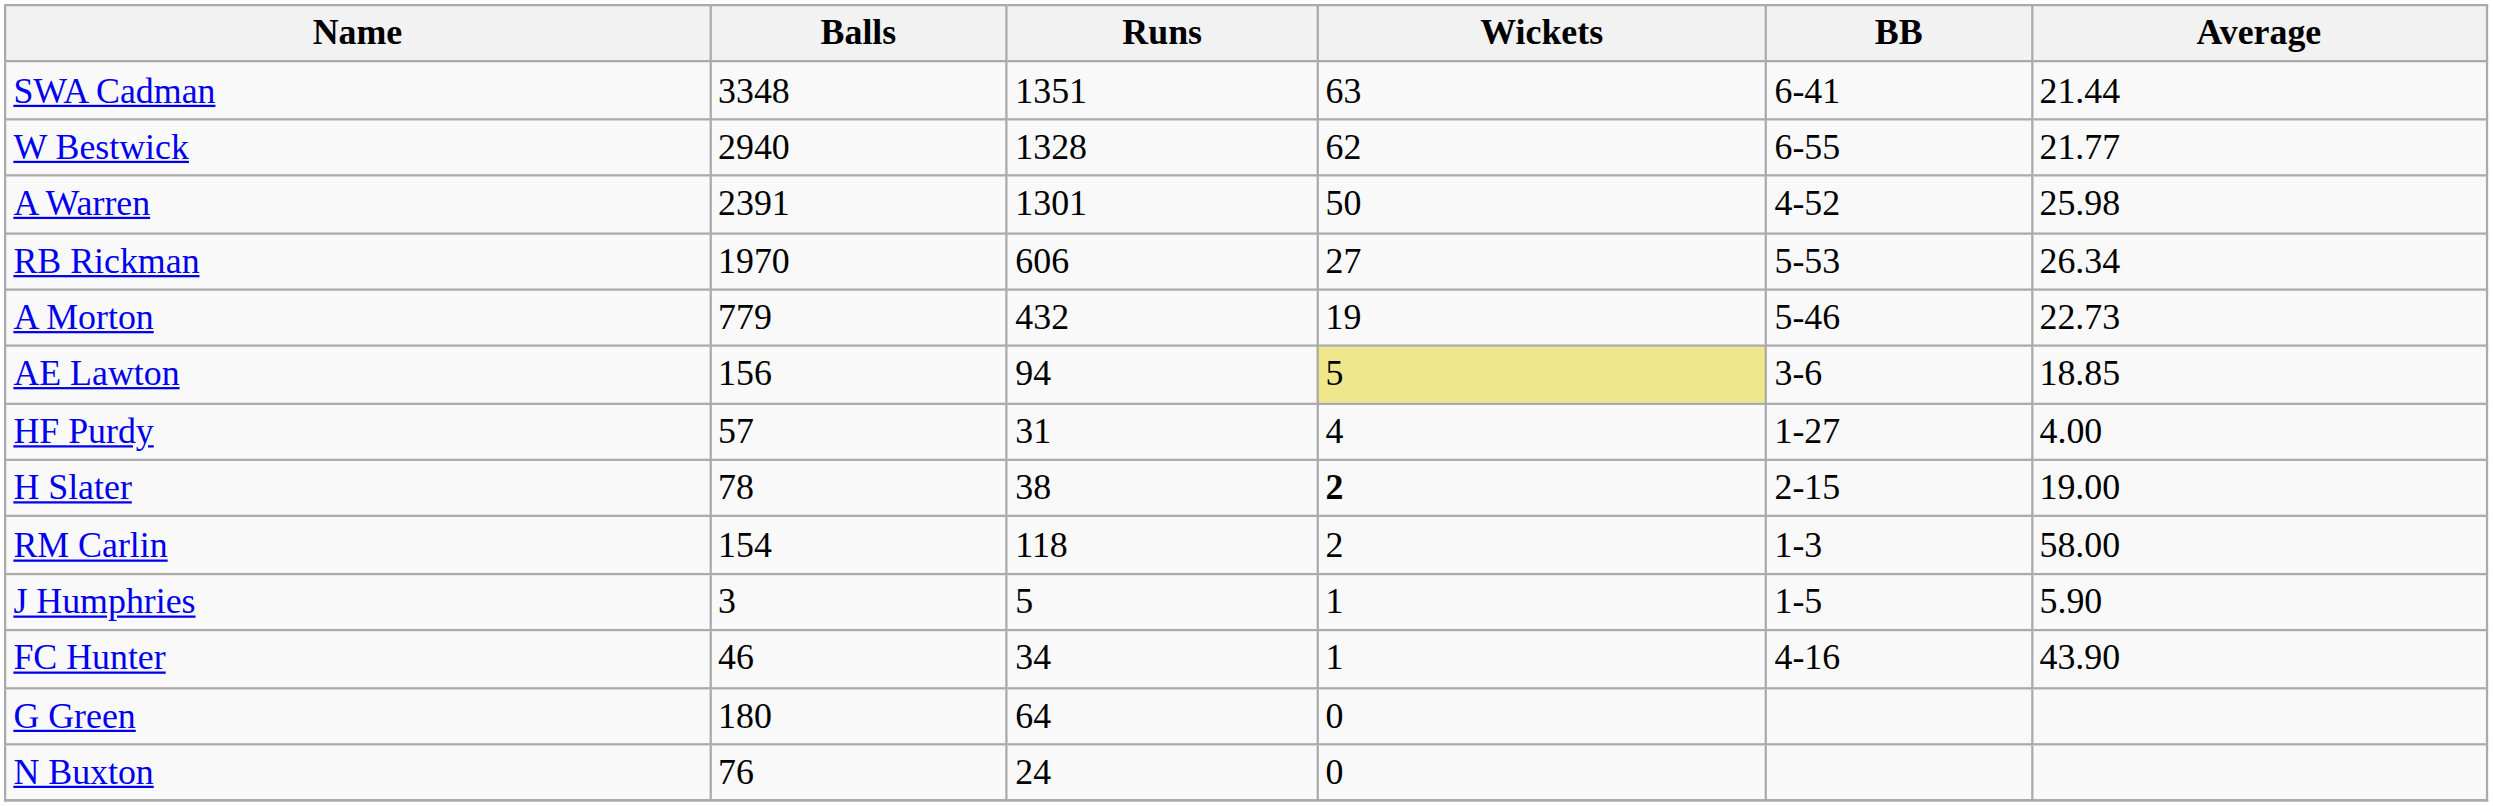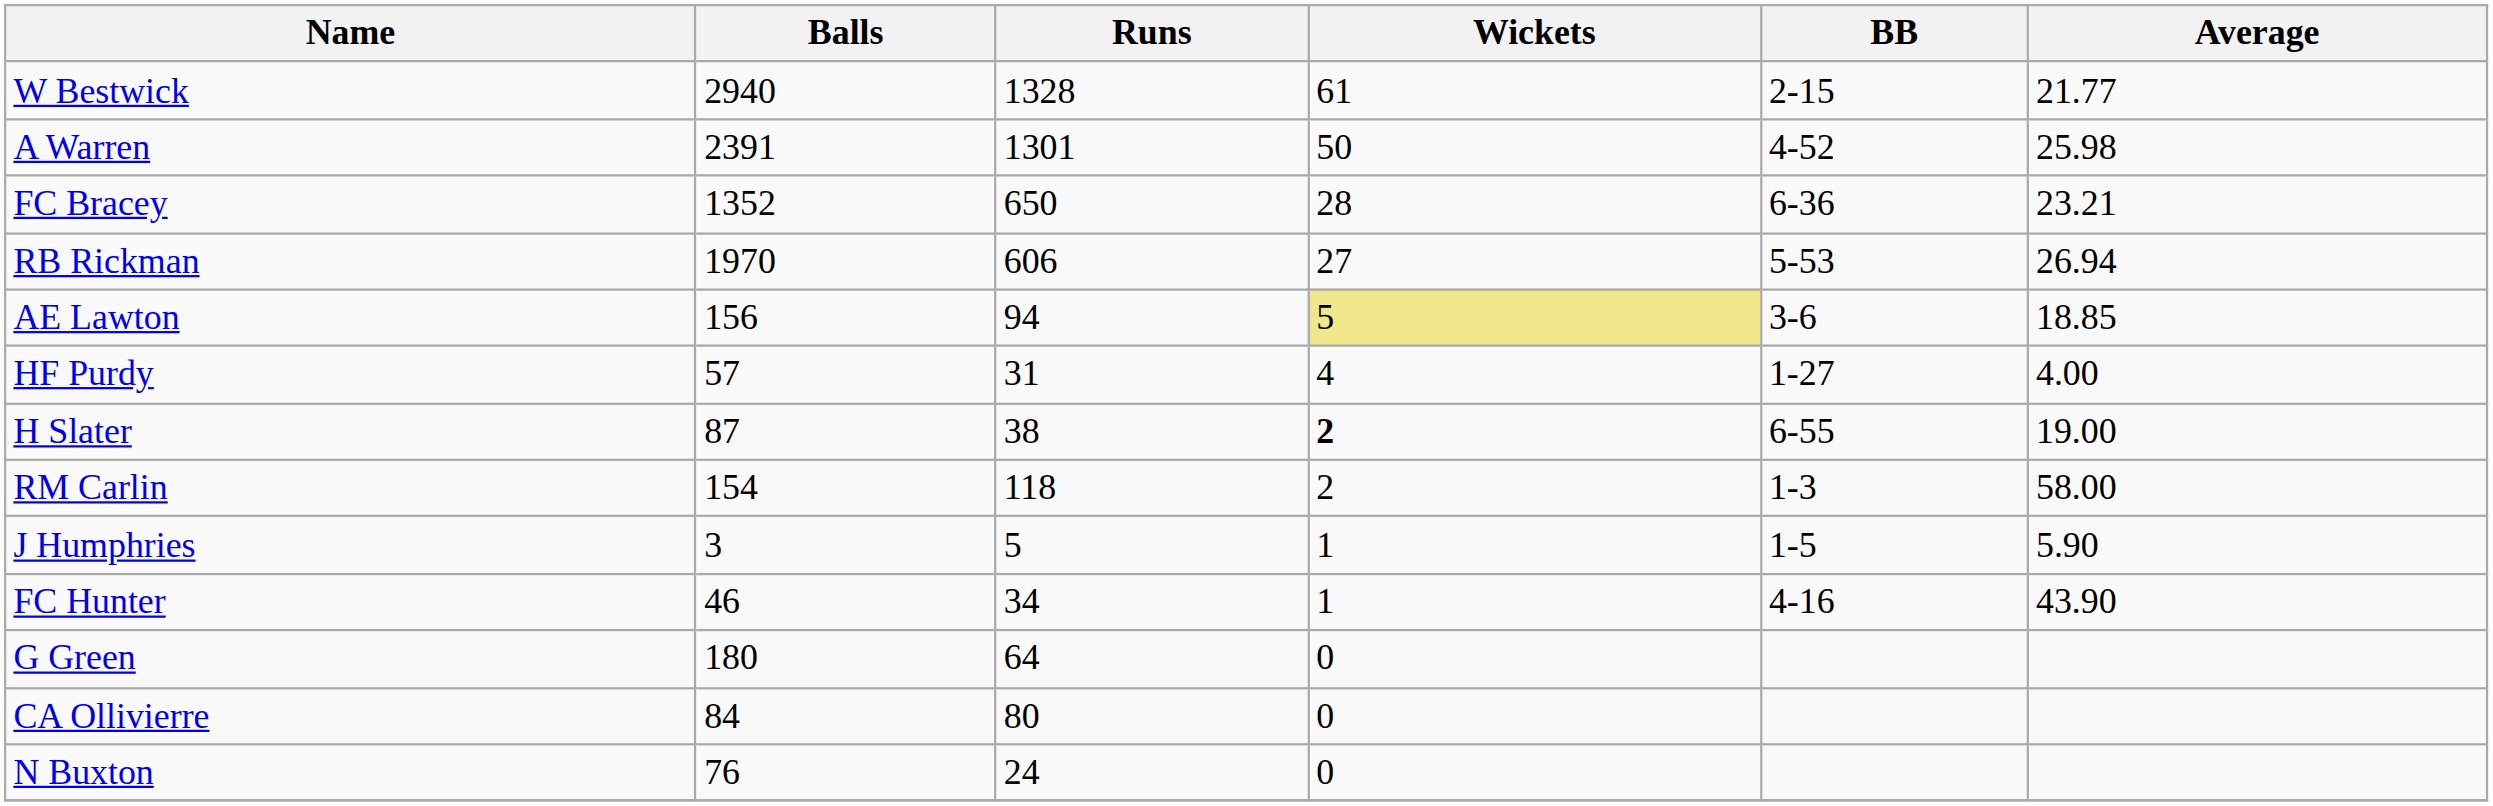- row: SWA Cadman | 3348 | 1351 | 63 | 6-41 | 21.44
W Bestwick | Wickets: 62 -> 61
W Bestwick | BB: 6-55 -> 2-15
+ row: FC Bracey | 1352 | 650 | 28 | 6-36 | 23.21
RB Rickman | Average: 26.34 -> 26.94
- row: A Morton | 779 | 432 | 19 | 5-46 | 22.73
H Slater | Balls: 78 -> 87
H Slater | BB: 2-15 -> 6-55
+ row: CA Ollivierre | 84 | 80 | 0
